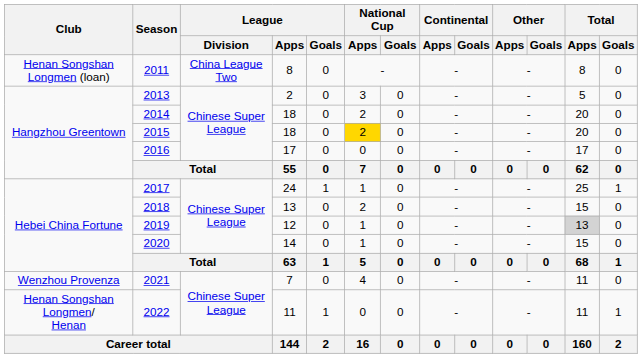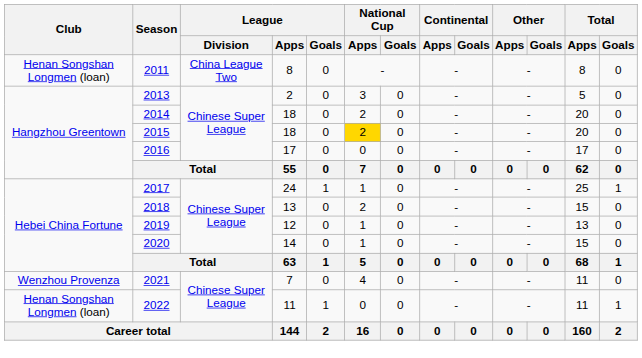2019 | Total / Apps: lightgrey background -> no background
2022 | Club: Henan Songshan Longmen/ Henan -> Henan Songshan Longmen (loan)
